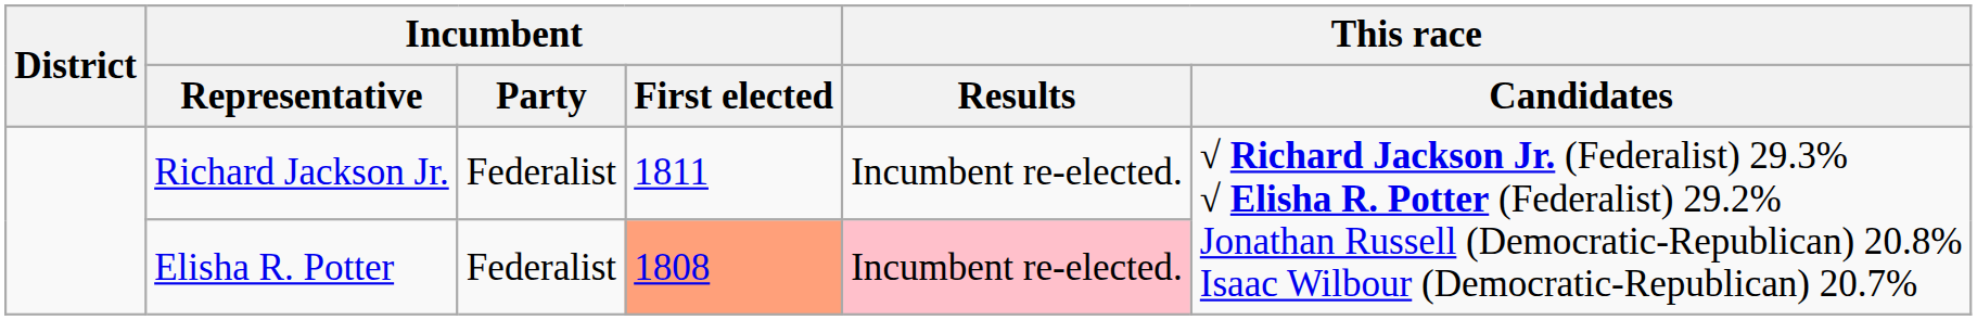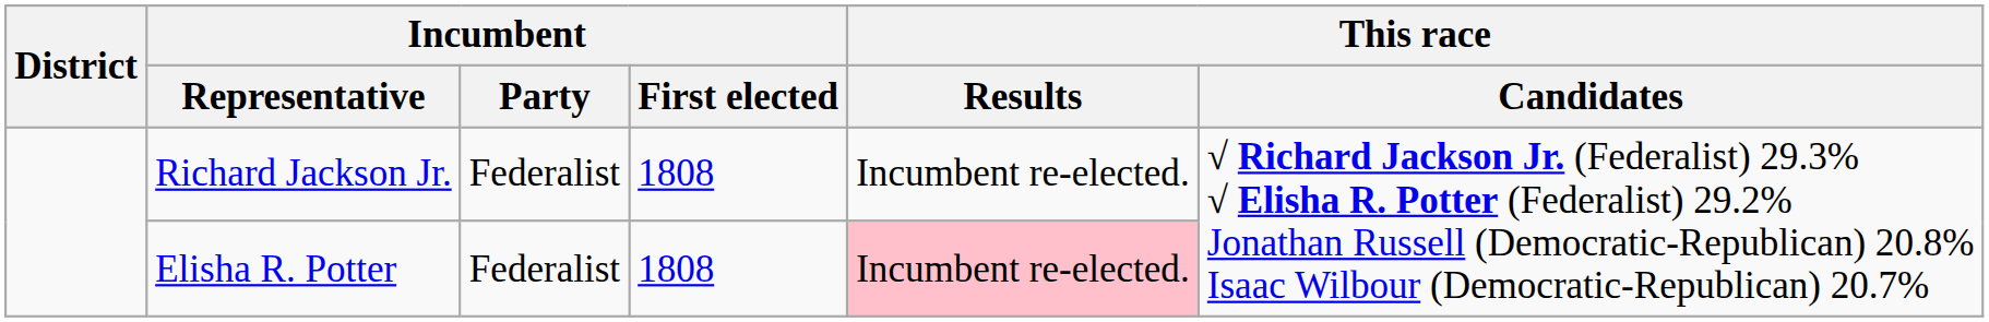Richard Jackson Jr. | Incumbent / First elected: 1811 -> 1808
Elisha R. Potter | Incumbent / First elected: lightsalmon background -> no background
